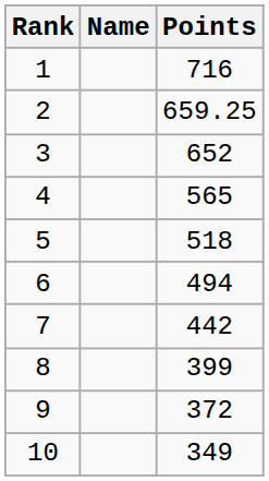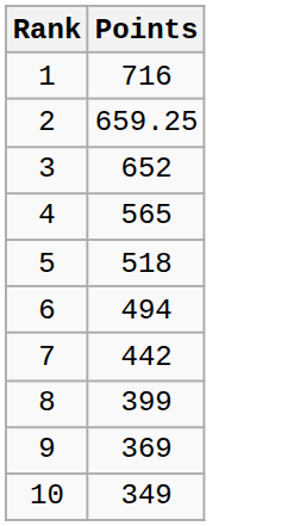- column: Name
9 | Points: 372 -> 369
